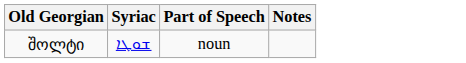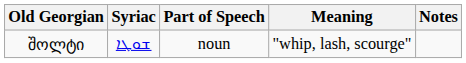+ column: Meaning | "whip, lash, scourge"
